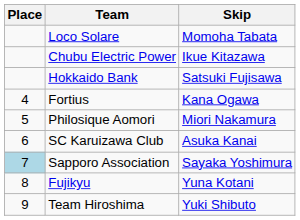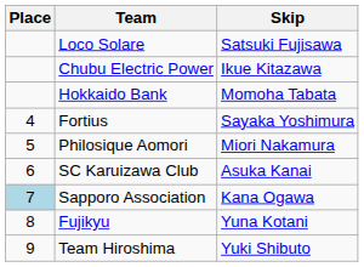Loco Solare | Skip: Momoha Tabata -> Satsuki Fujisawa
Hokkaido Bank | Skip: Satsuki Fujisawa -> Momoha Tabata
Fortius | Skip: Kana Ogawa -> Sayaka Yoshimura
Sapporo Association | Skip: Sayaka Yoshimura -> Kana Ogawa
